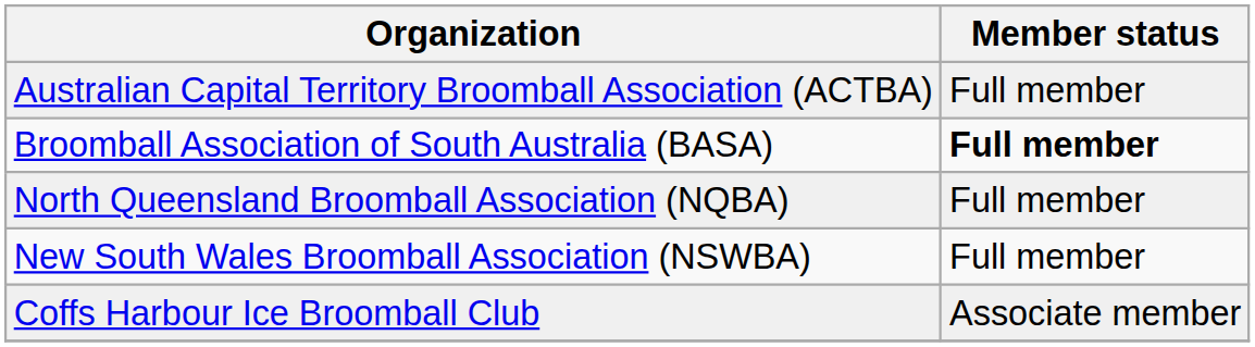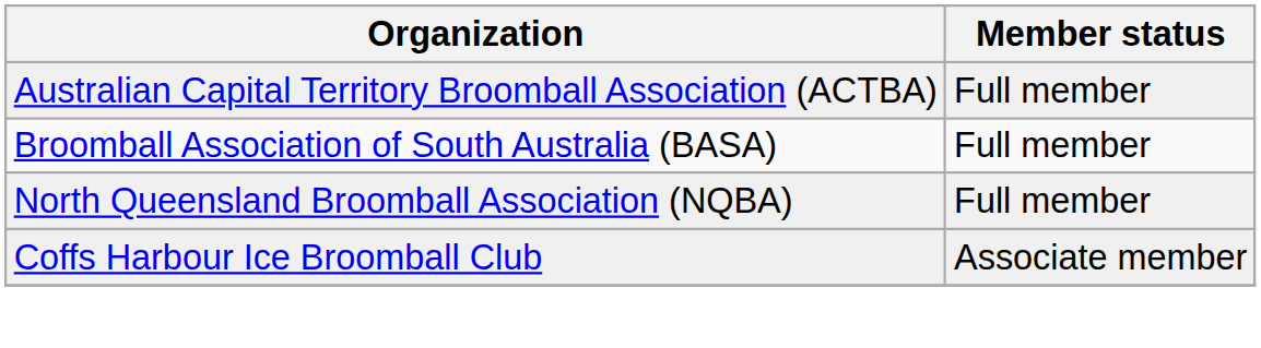Broomball Association of South Australia (BASA) | Member status: bold -> normal
- row: New South Wales Broomball Association (NSWBA) | Full member
